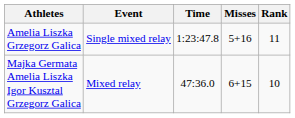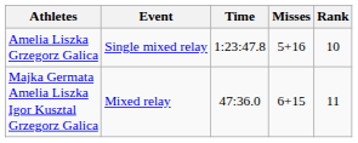Amelia Liszka Grzegorz Galica | Rank: 11 -> 10
Majka Germata Amelia Liszka Igor Kusztal Grzegorz Galica | Rank: 10 -> 11
